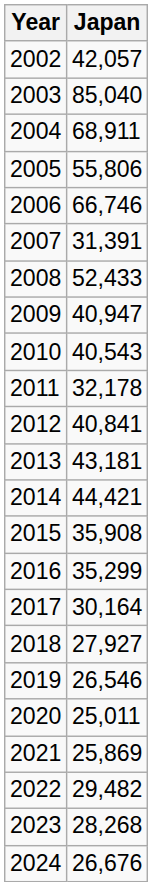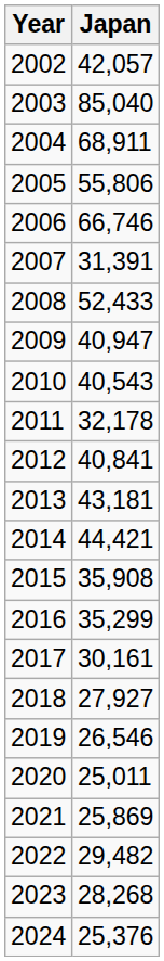2017 | Japan: 30,164 -> 30,161
2024 | Japan: 26,676 -> 25,376
